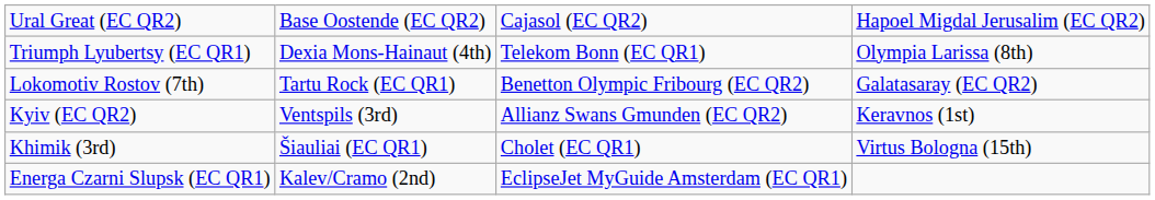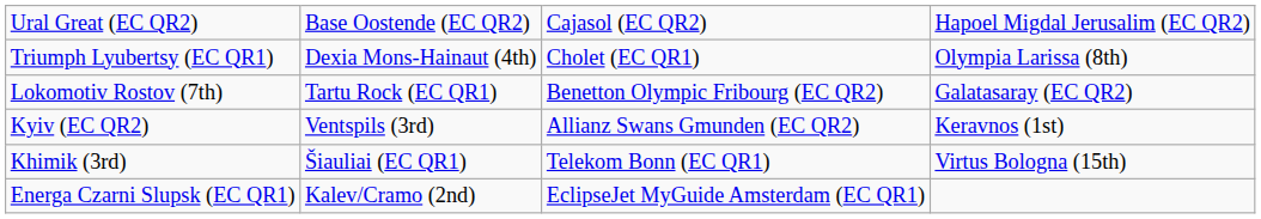Triumph Lyubertsy (EC QR1) | column 3: Telekom Bonn (EC QR1) -> Cholet (EC QR1)
Khimik (3rd) | column 3: Cholet (EC QR1) -> Telekom Bonn (EC QR1)
